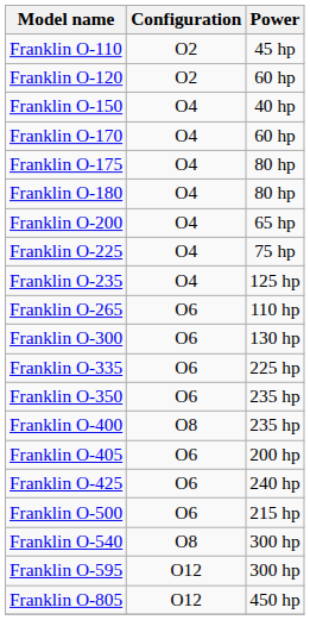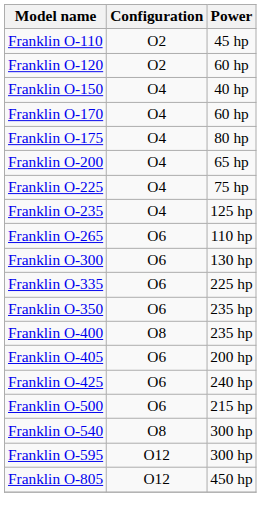- row: Franklin O-180 | O4 | 80 hp
